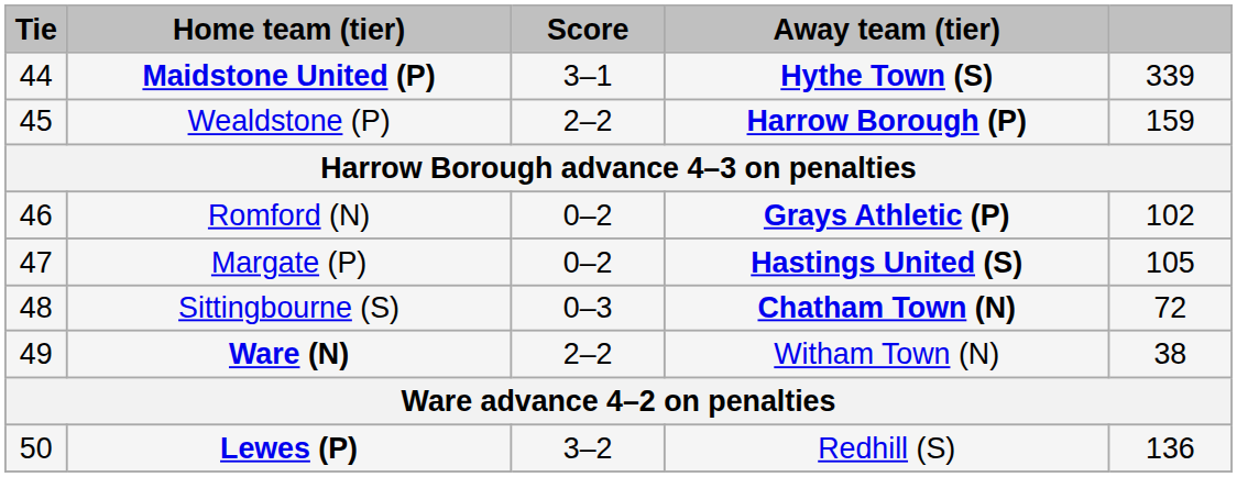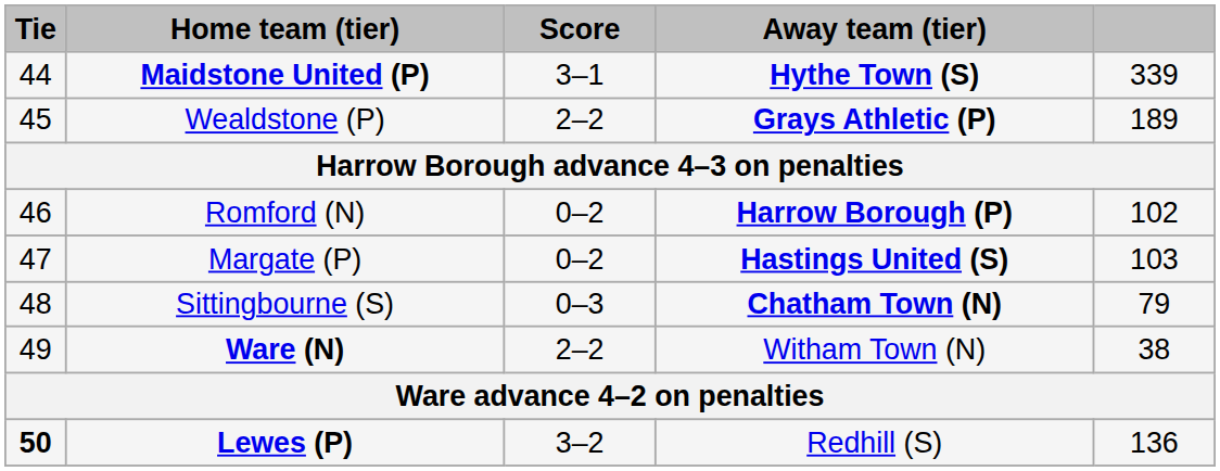Wealdstone (P) | Away team (tier): Harrow Borough (P) -> Grays Athletic (P)
Wealdstone (P) | column 5: 159 -> 189
Romford (N) | Away team (tier): Grays Athletic (P) -> Harrow Borough (P)
Margate (P) | column 5: 105 -> 103
Sittingbourne (S) | column 5: 72 -> 79
Lewes (P) | Tie: normal -> bold
